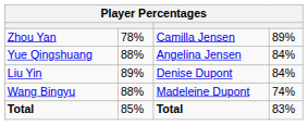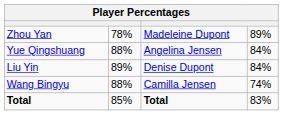Zhou Yan | column 3: Camilla Jensen -> Madeleine Dupont
Wang Bingyu | column 3: Madeleine Dupont -> Camilla Jensen
